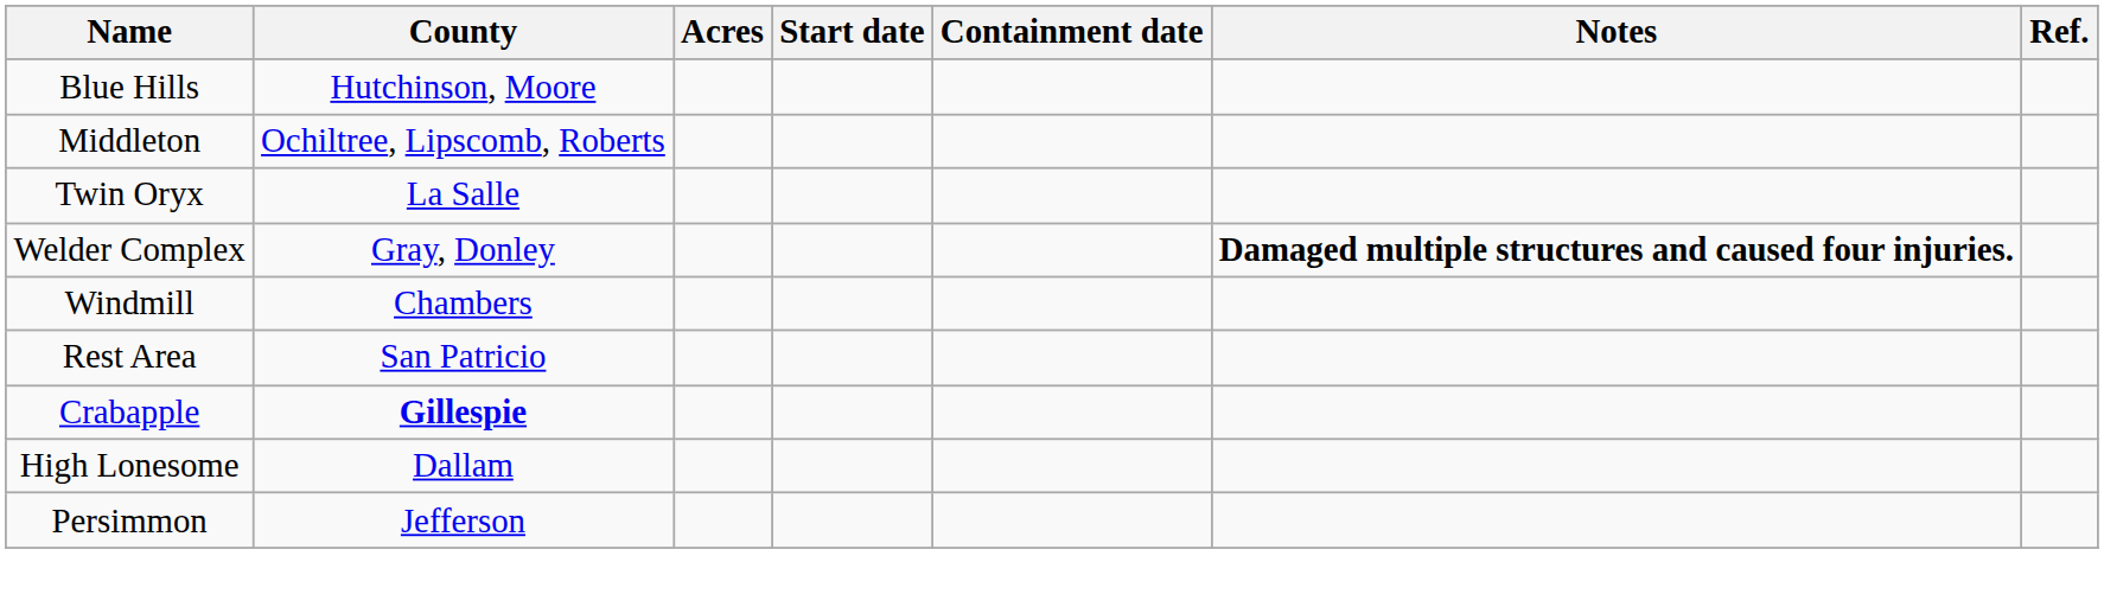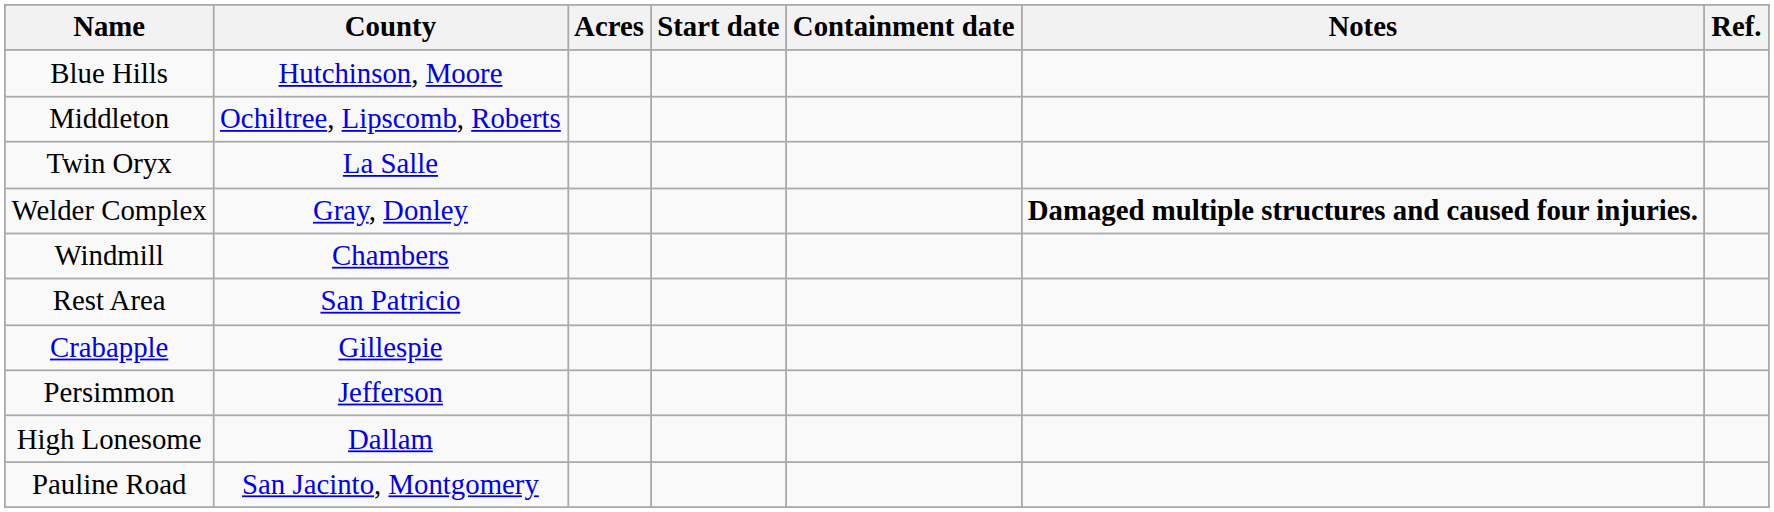Crabapple | County: bold -> normal
rows swapped: Persimmon <-> High Lonesome
+ row: Pauline Road | San Jacinto, Montgomery
